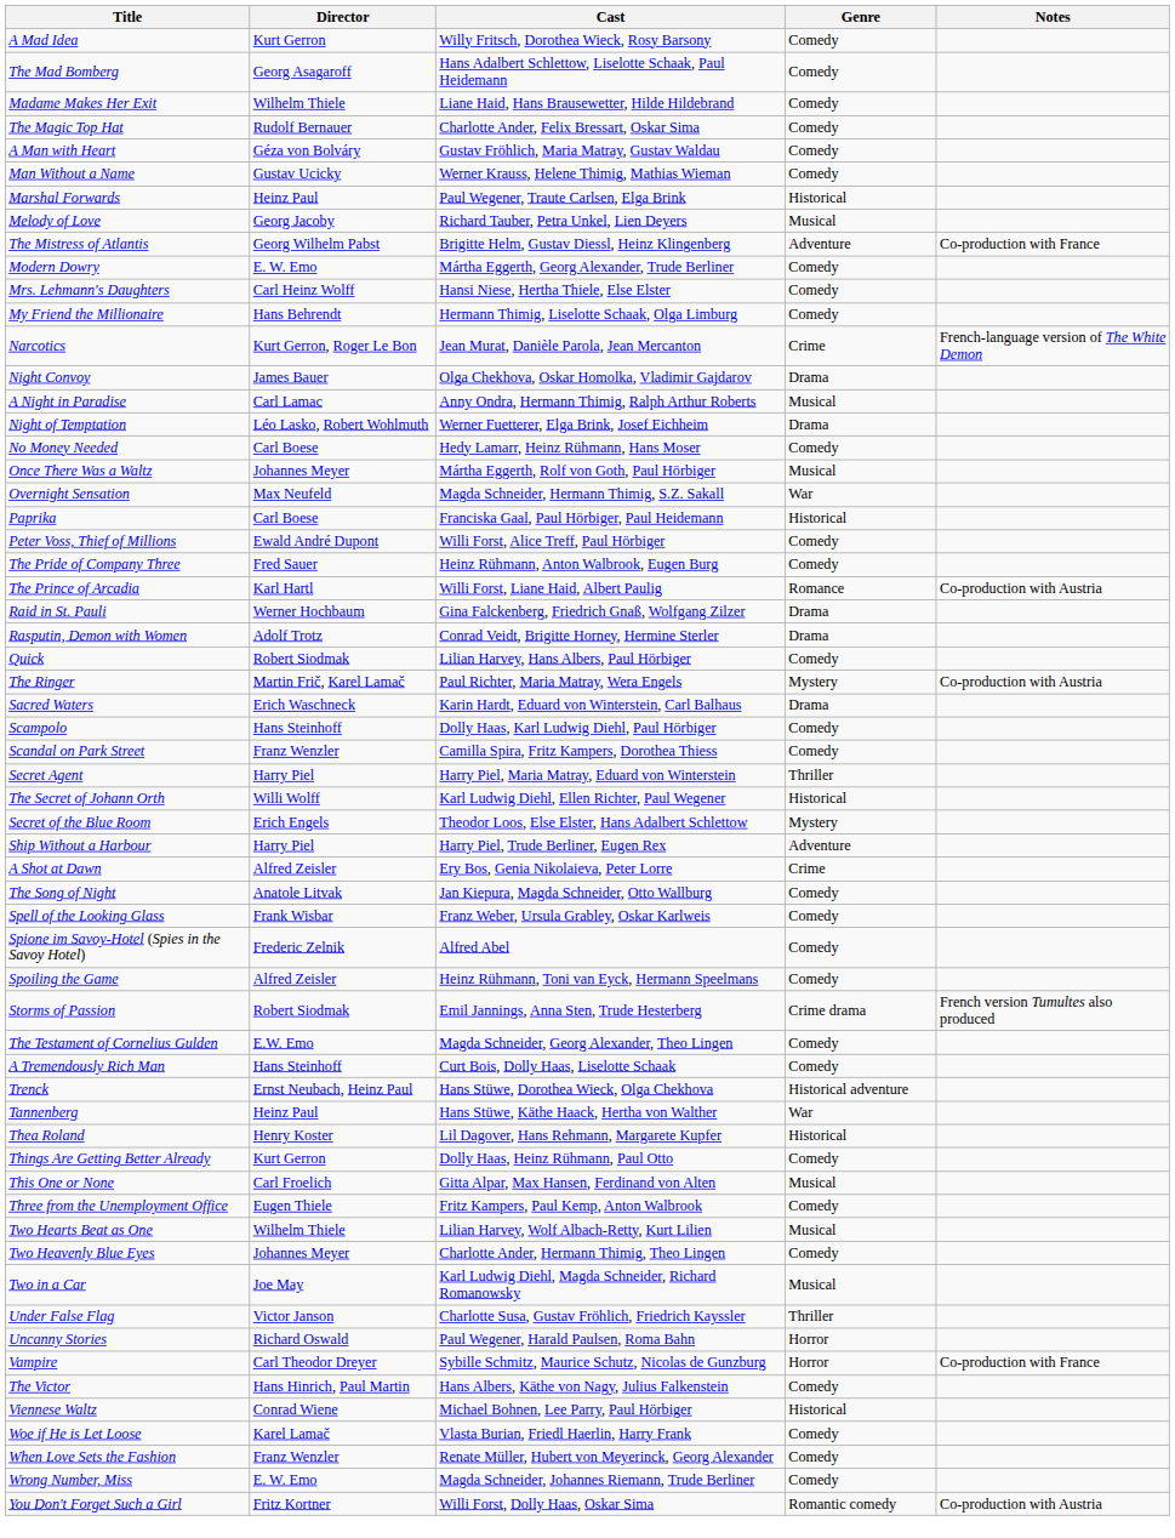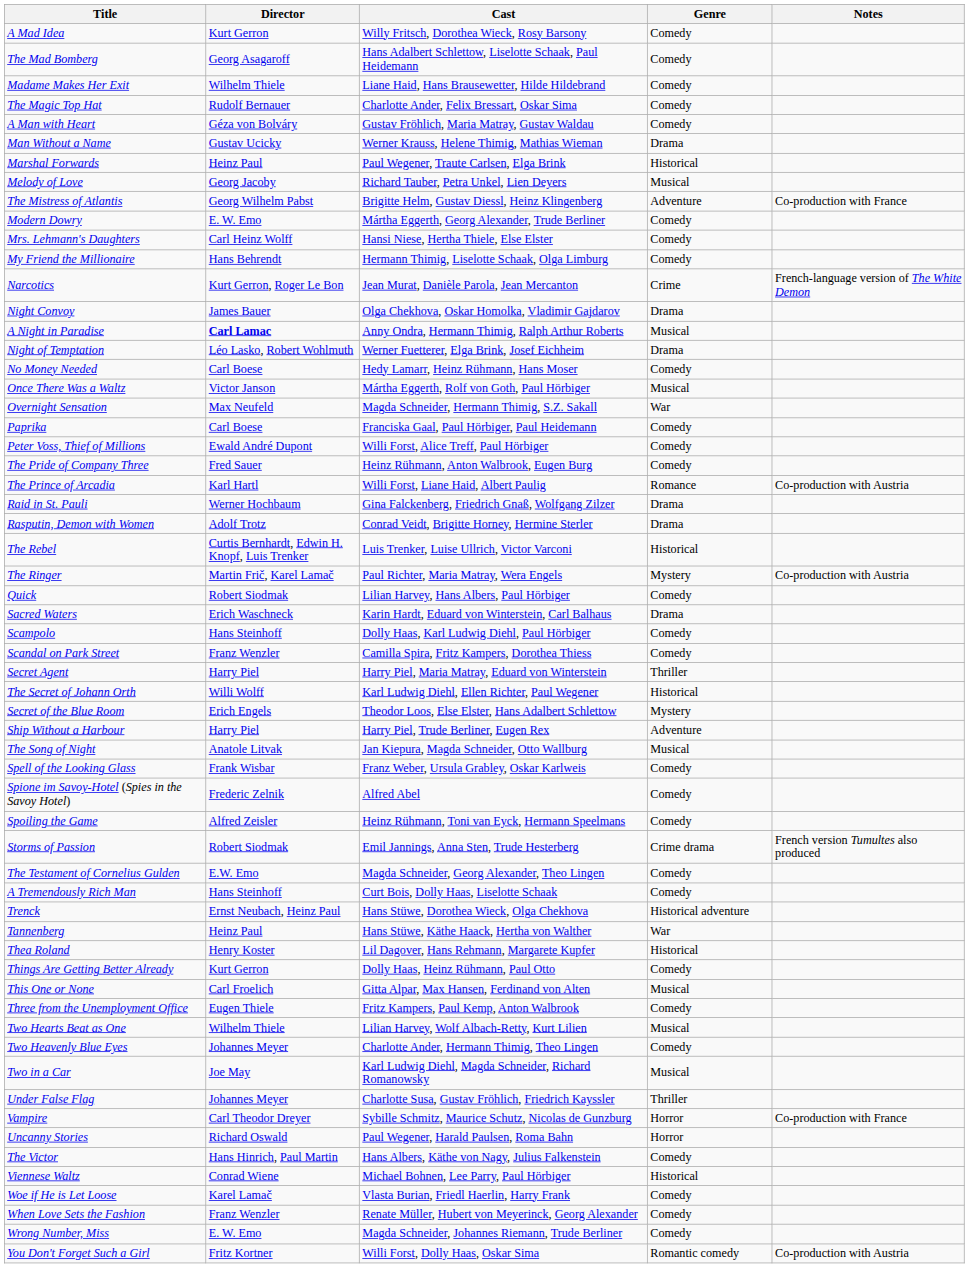Man Without a Name | Genre: Comedy -> Drama
A Night in Paradise | Director: normal -> bold
Once There Was a Waltz | Director: Johannes Meyer -> Victor Janson
Paprika | Genre: Historical -> Comedy
+ row: The Rebel | Curtis Bernhardt, Edwin H. Knopf, Luis Trenker | Luis Trenker, Luise Ullrich, Victor Varconi | Historical
rows swapped: The Ringer <-> Quick
- row: A Shot at Dawn | Alfred Zeisler | Ery Bos, Genia Nikolaieva, Peter Lorre | Crime
The Song of Night | Genre: Comedy -> Musical
Under False Flag | Director: Victor Janson -> Johannes Meyer
rows swapped: Uncanny Stories <-> Vampire
